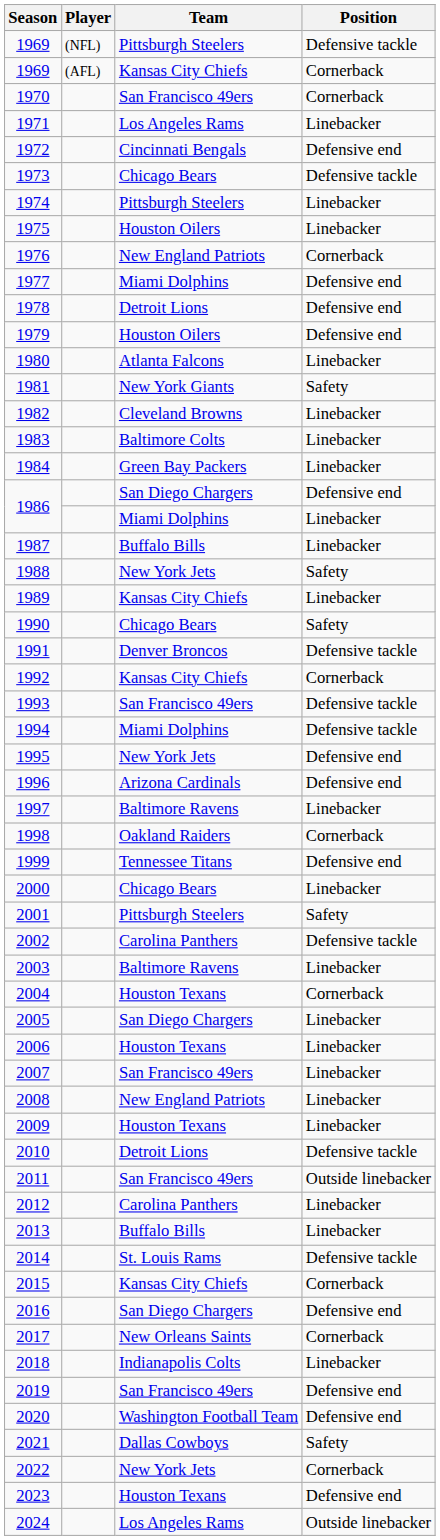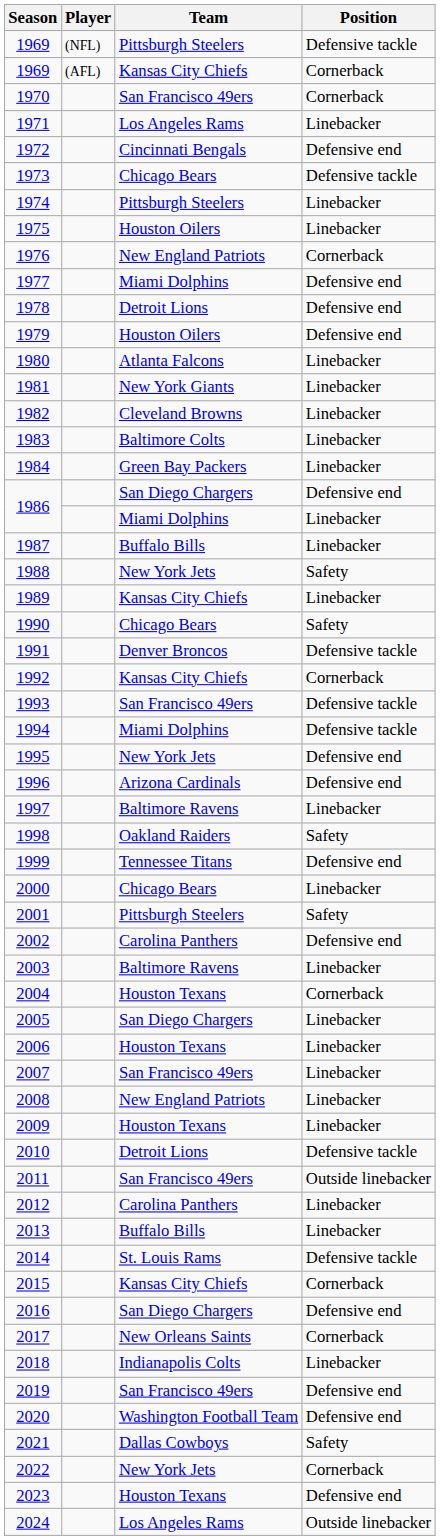1981 | Position: Safety -> Linebacker
1998 | Position: Cornerback -> Safety
2002 | Position: Defensive tackle -> Defensive end
